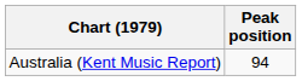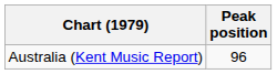Australia (Kent Music Report) | Peak position: 94 -> 96
